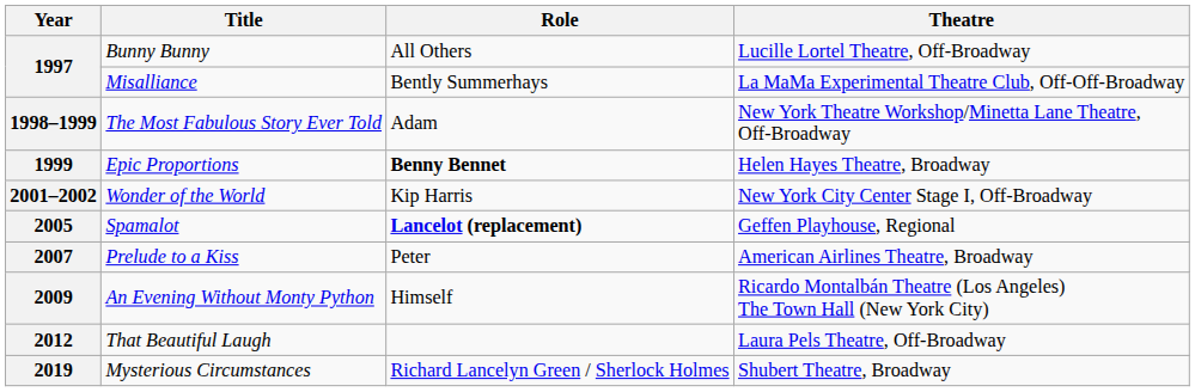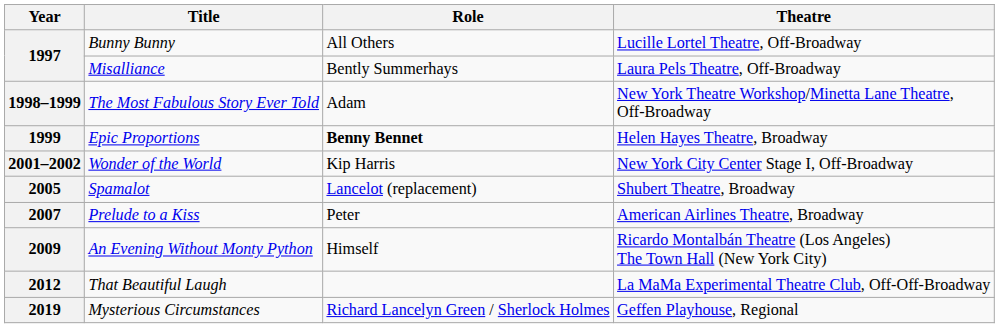1997 / Misalliance | Theatre: La MaMa Experimental Theatre Club, Off-Off-Broadway -> Laura Pels Theatre, Off-Broadway
2005 | Role: bold -> normal
2005 | Theatre: Geffen Playhouse, Regional -> Shubert Theatre, Broadway
2012 | Theatre: Laura Pels Theatre, Off-Broadway -> La MaMa Experimental Theatre Club, Off-Off-Broadway
2019 | Theatre: Shubert Theatre, Broadway -> Geffen Playhouse, Regional
